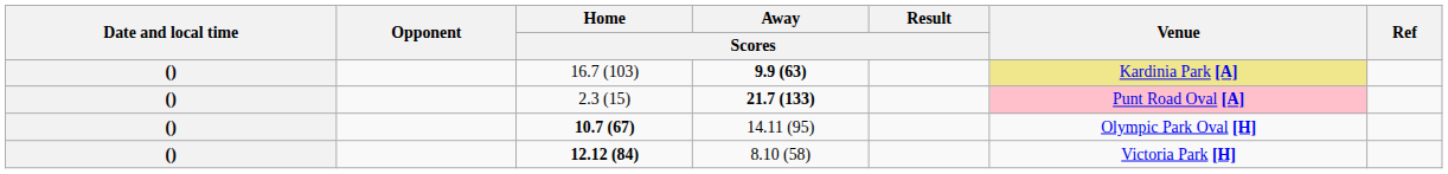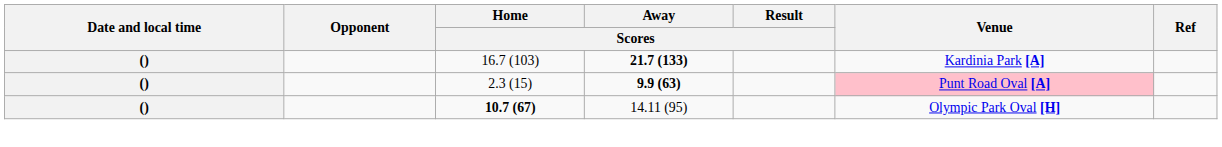16.7 (103) | Away / Scores: 9.9 (63) -> 21.7 (133)
16.7 (103) | Venue: khaki background -> no background
2.3 (15) | Away / Scores: 21.7 (133) -> 9.9 (63)
- row: () | 12.12 (84) | 8.10 (58) | Victoria Park [H]
